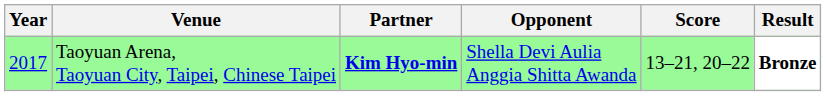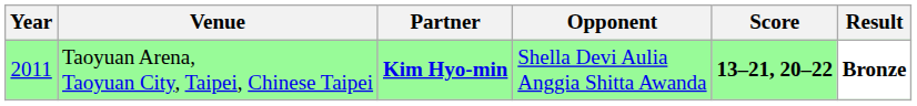Taoyuan Arena, Taoyuan City, Taipei, Chinese Taipei | Year: 2017 -> 2011
Taoyuan Arena, Taoyuan City, Taipei, Chinese Taipei | Score: normal -> bold
